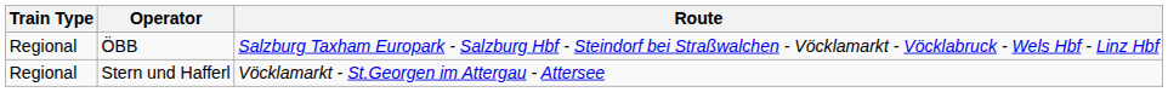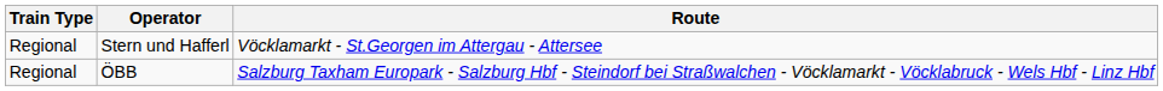rows swapped: ÖBB <-> Stern und Hafferl
